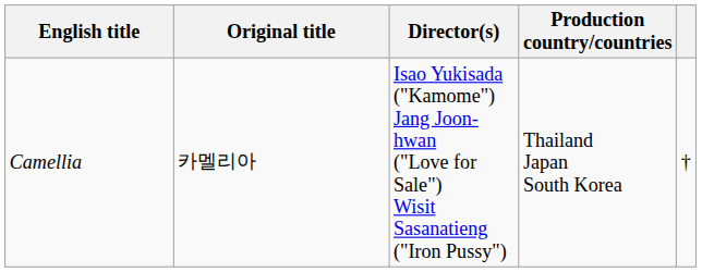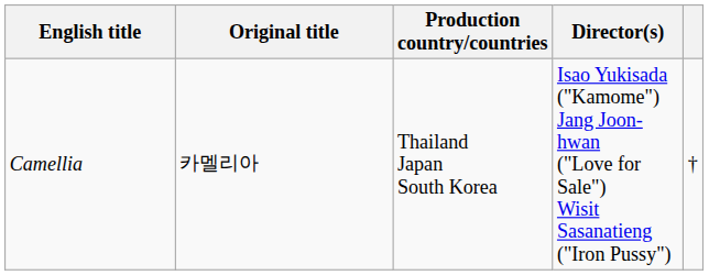columns swapped: Director(s) <-> Production country/countries
